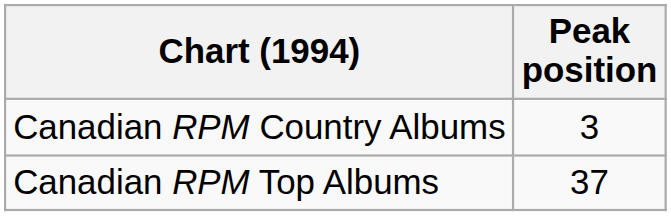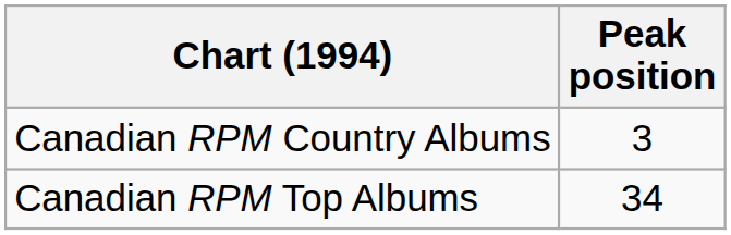Canadian RPM Top Albums | Peak position: 37 -> 34
